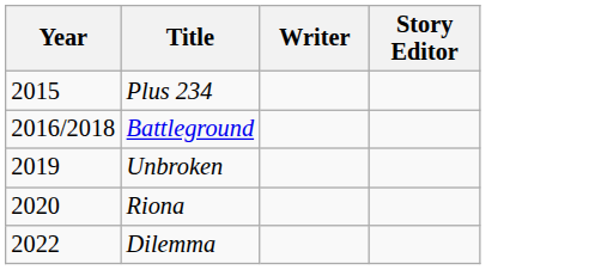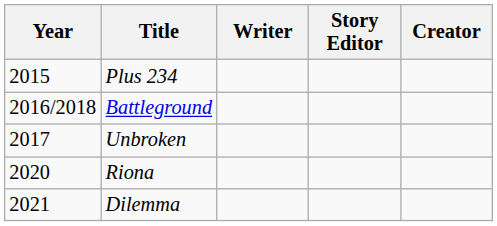+ column: Creator
Unbroken | Year: 2019 -> 2017
Dilemma | Year: 2022 -> 2021
